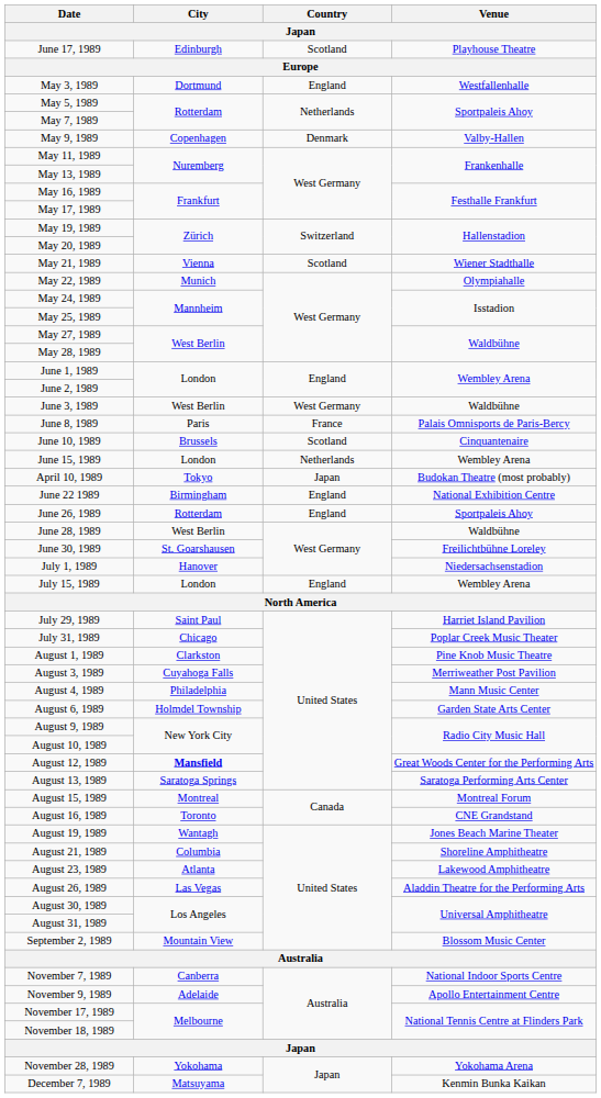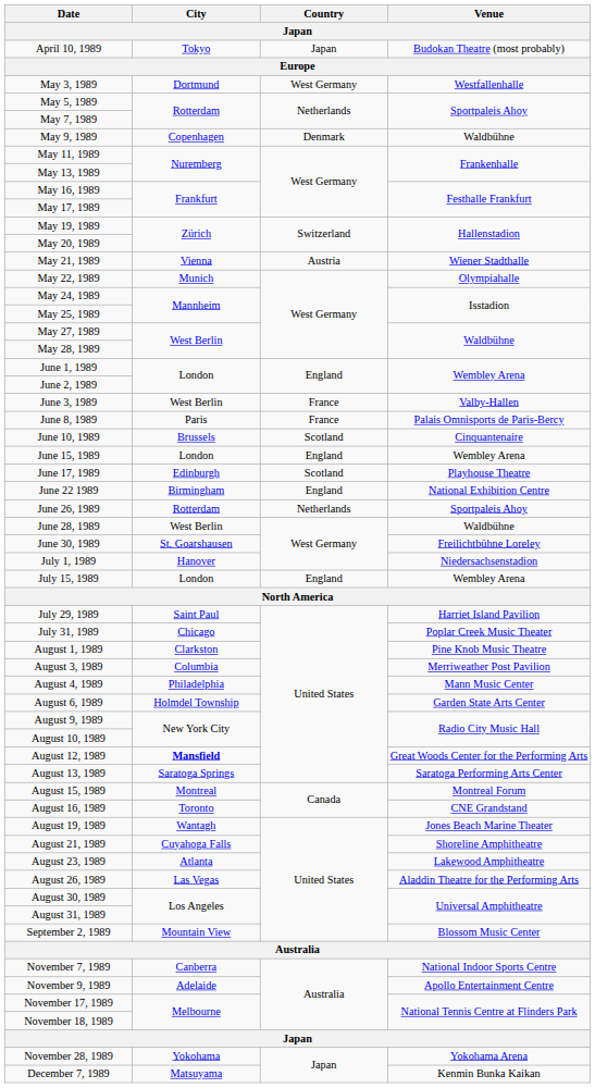rows swapped: April 10, 1989 <-> June 17, 1989
May 3, 1989 | Country: England -> West Germany
May 9, 1989 | Venue: Valby-Hallen -> Waldbühne
May 21, 1989 | Country: Scotland -> Austria
June 3, 1989 | Country: West Germany -> France
June 3, 1989 | Venue: Waldbühne -> Valby-Hallen
June 15, 1989 | Country: Netherlands -> England
June 26, 1989 | Country: England -> Netherlands
August 3, 1989 | City: Cuyahoga Falls -> Columbia
August 21, 1989 | City: Columbia -> Cuyahoga Falls
